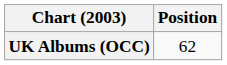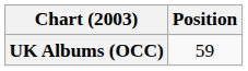UK Albums (OCC) | Position: 62 -> 59
